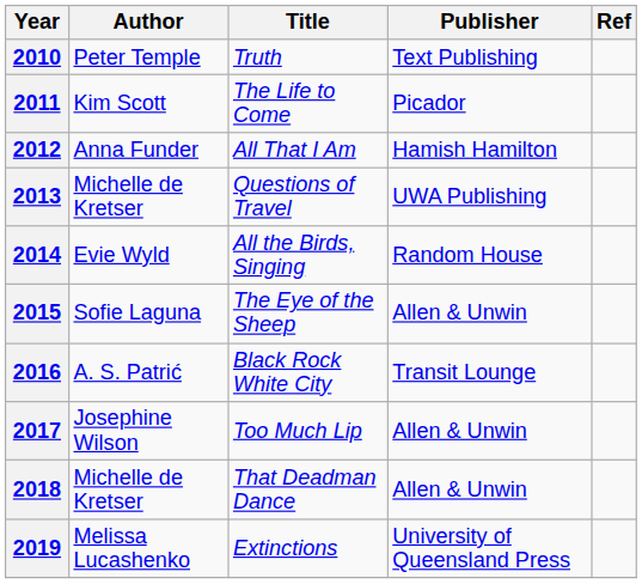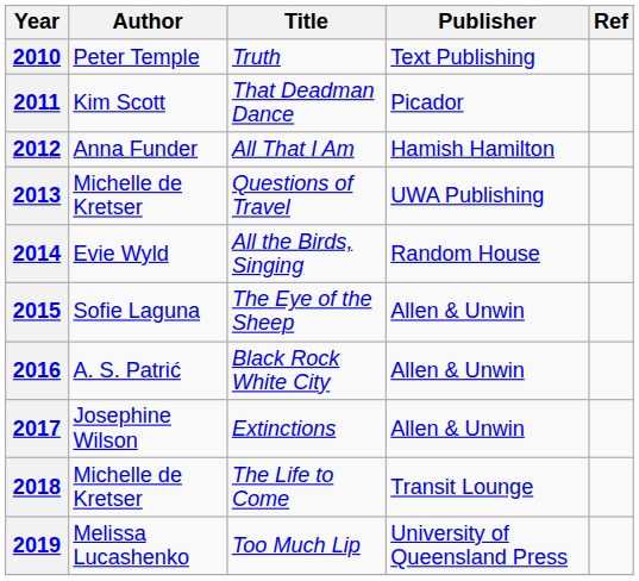2011 | Title: The Life to Come -> That Deadman Dance
2016 | Publisher: Transit Lounge -> Allen & Unwin
2017 | Title: Too Much Lip -> Extinctions
2018 | Title: That Deadman Dance -> The Life to Come
2018 | Publisher: Allen & Unwin -> Transit Lounge
2019 | Title: Extinctions -> Too Much Lip
